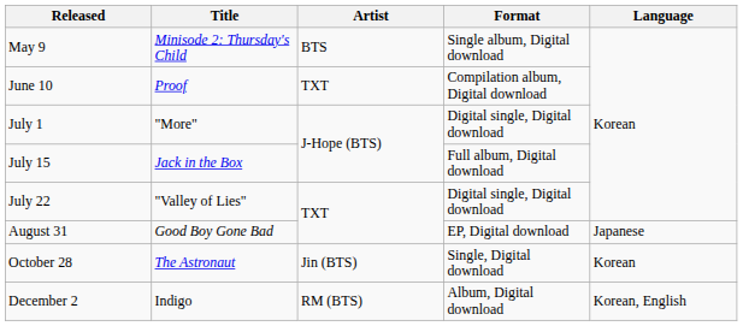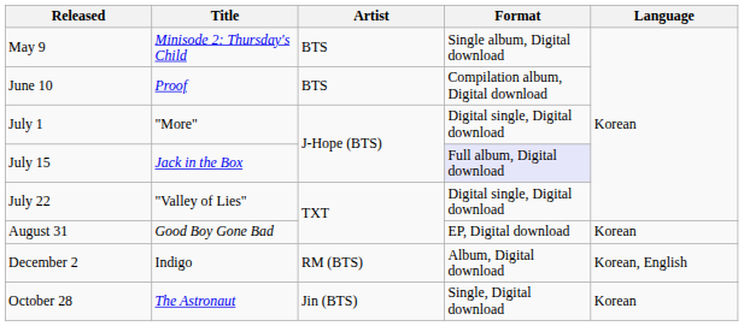June 10 | Artist: TXT -> BTS
July 15 | Format: no background -> lavender background
August 31 | Language: Japanese -> Korean
rows swapped: October 28 <-> December 2
